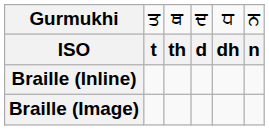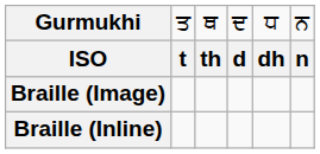rows swapped: Braille (Image) <-> Braille (Inline)
